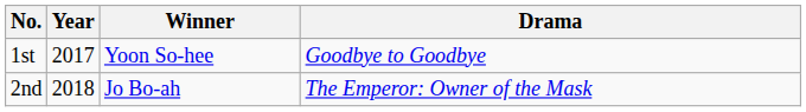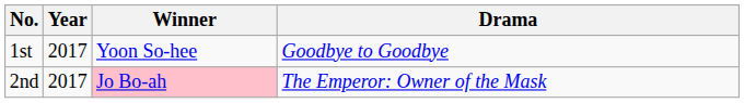2nd | Year: 2018 -> 2017
2nd | Winner: no background -> pink background
